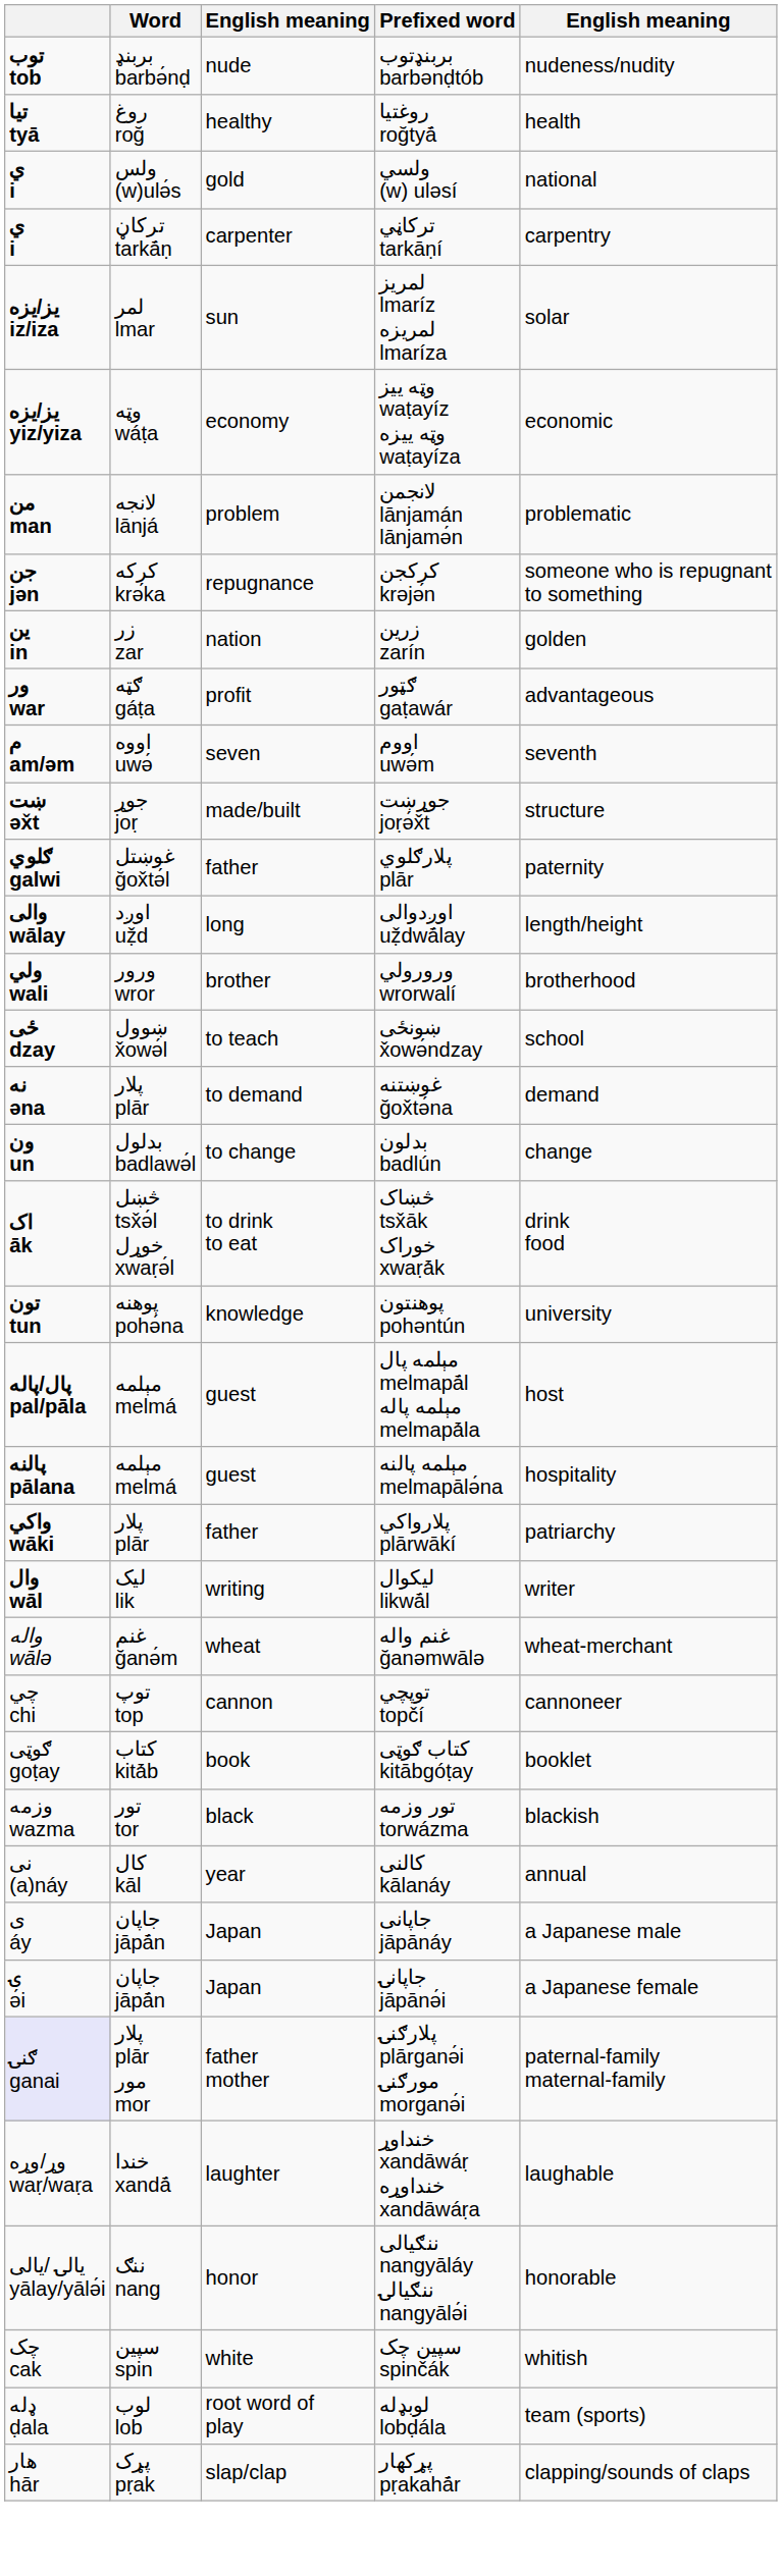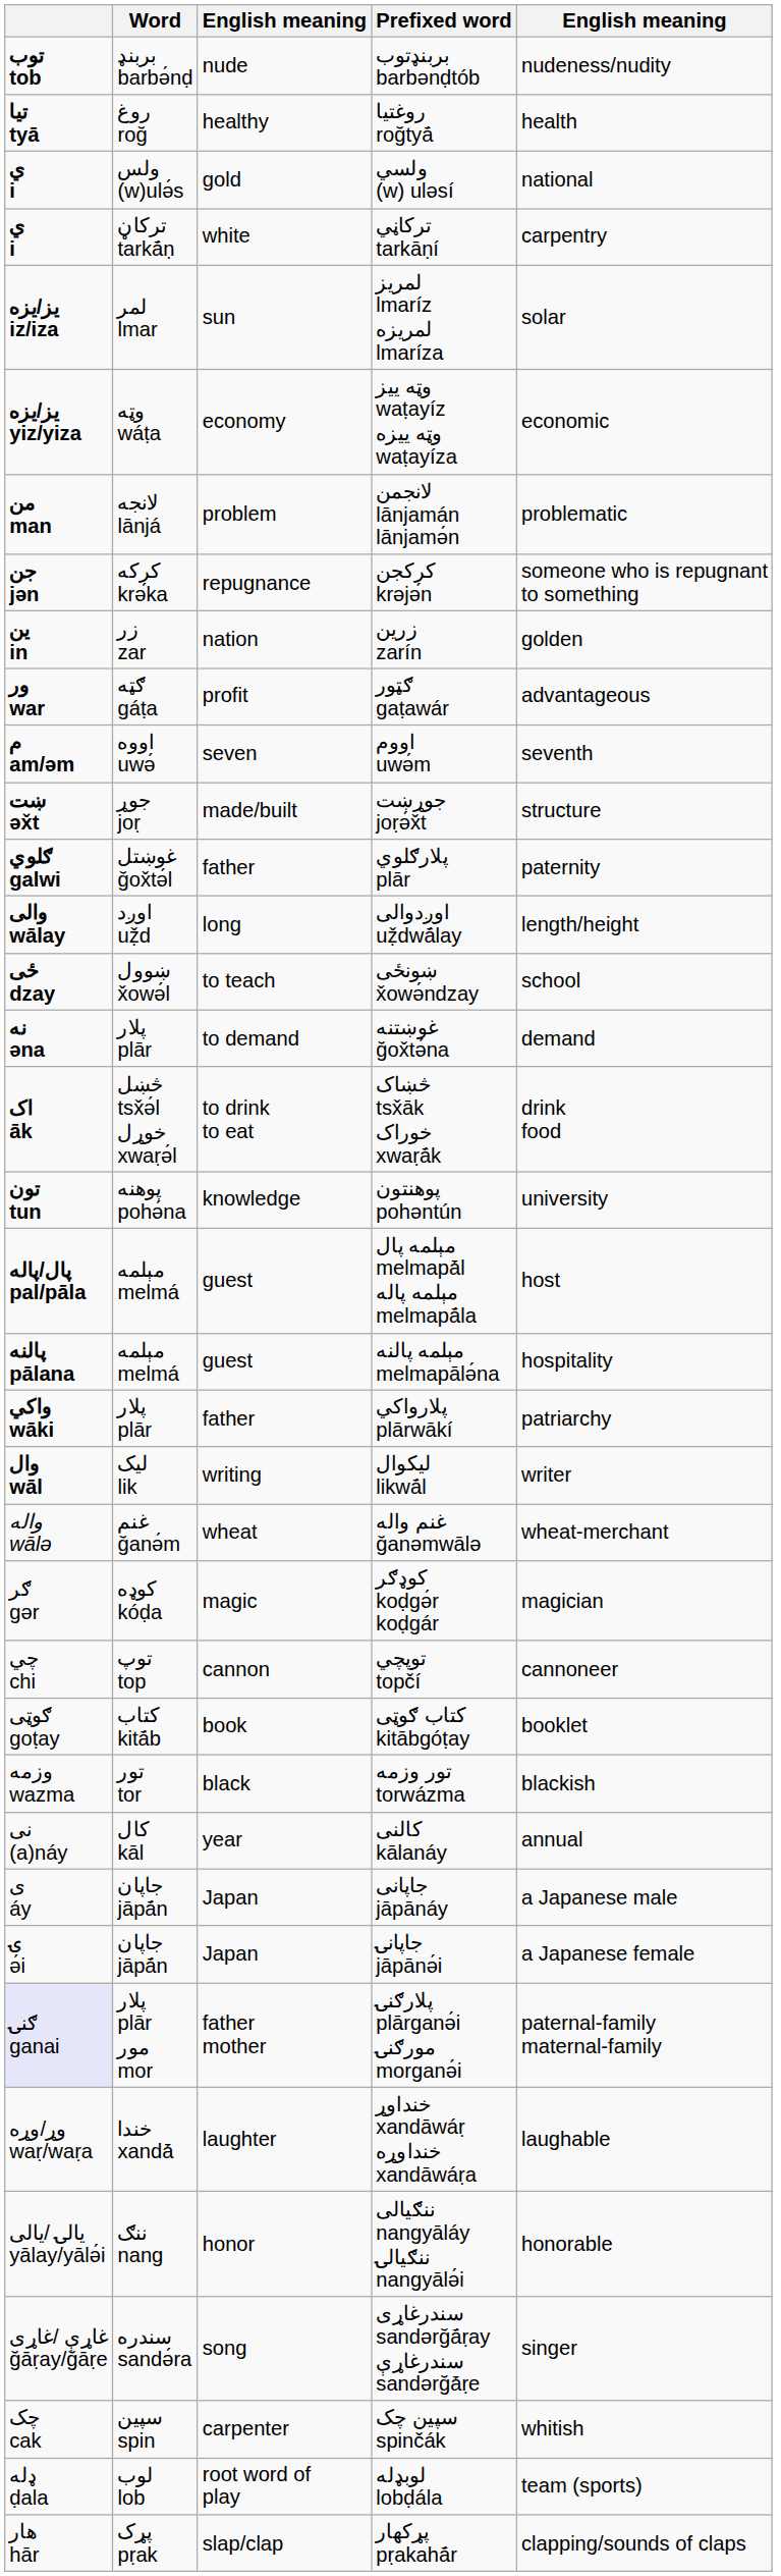ترکاڼي tarkāṇí | column 3: carpenter -> white
- row: ولي wali | ورور wror | brother | ورورولي wrorwalí | brotherhood
- row: ون un | بدلول badlawə́l | to change | بدلون badlún | change
+ row: ګر gər | کوډه kóḍa | magic | کوډګر koḍgə́r koḍgár | magician
+ row: غاړې /غاړی ğāṛay/ğāṛe | سندره sandə́ra | song | سندرغاړی sandərğā́ṛay سندرغاړې sandərğā́ṛe | singer
سپين چک spinčák | column 3: white -> carpenter
